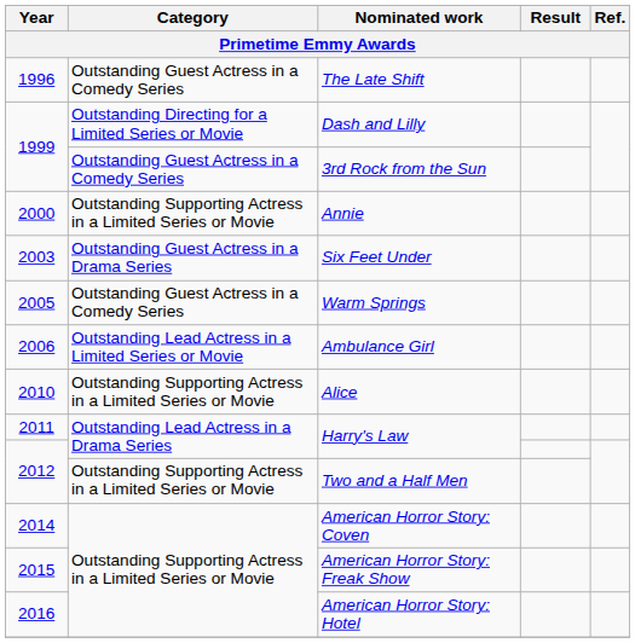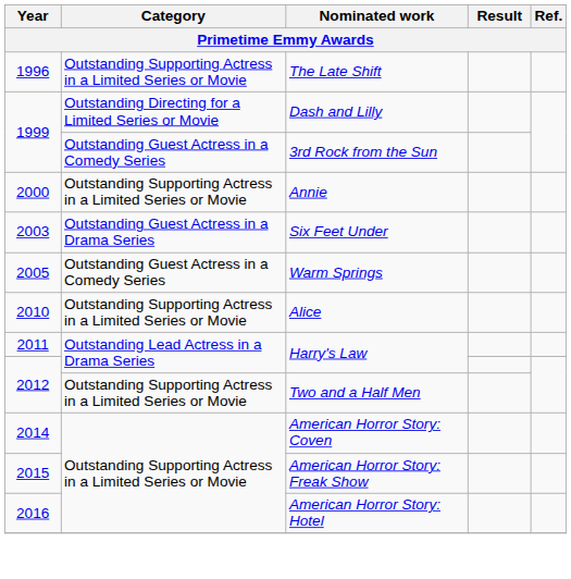The Late Shift | Category: Outstanding Guest Actress in a Comedy Series -> Outstanding Supporting Actress in a Limited Series or Movie
- row: 2006 | Outstanding Lead Actress in a Limited Series or Movie | Ambulance Girl
